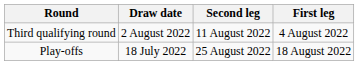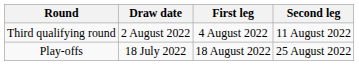columns swapped: First leg <-> Second leg
